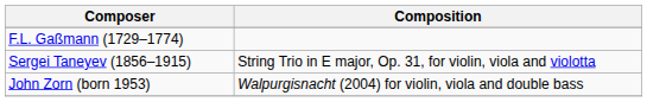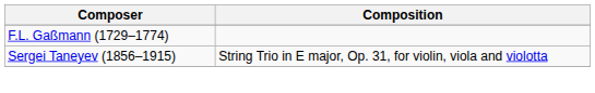- row: John Zorn (born 1953) | Walpurgisnacht (2004) for violin, viola and double bass
